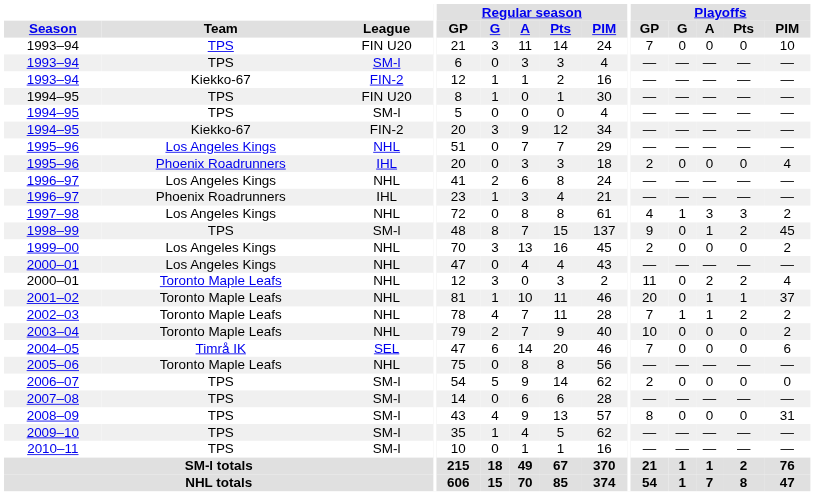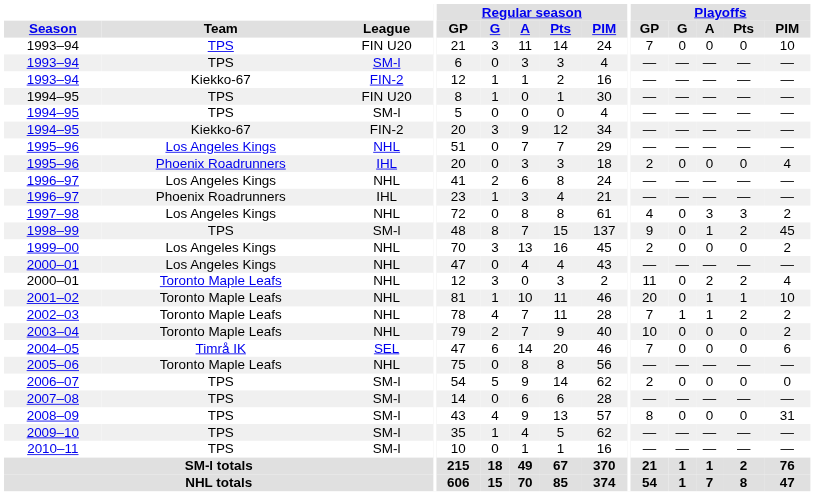1997–98 | Playoffs / G: 1 -> 0
2001–02 | Playoffs / PIM: 37 -> 10
